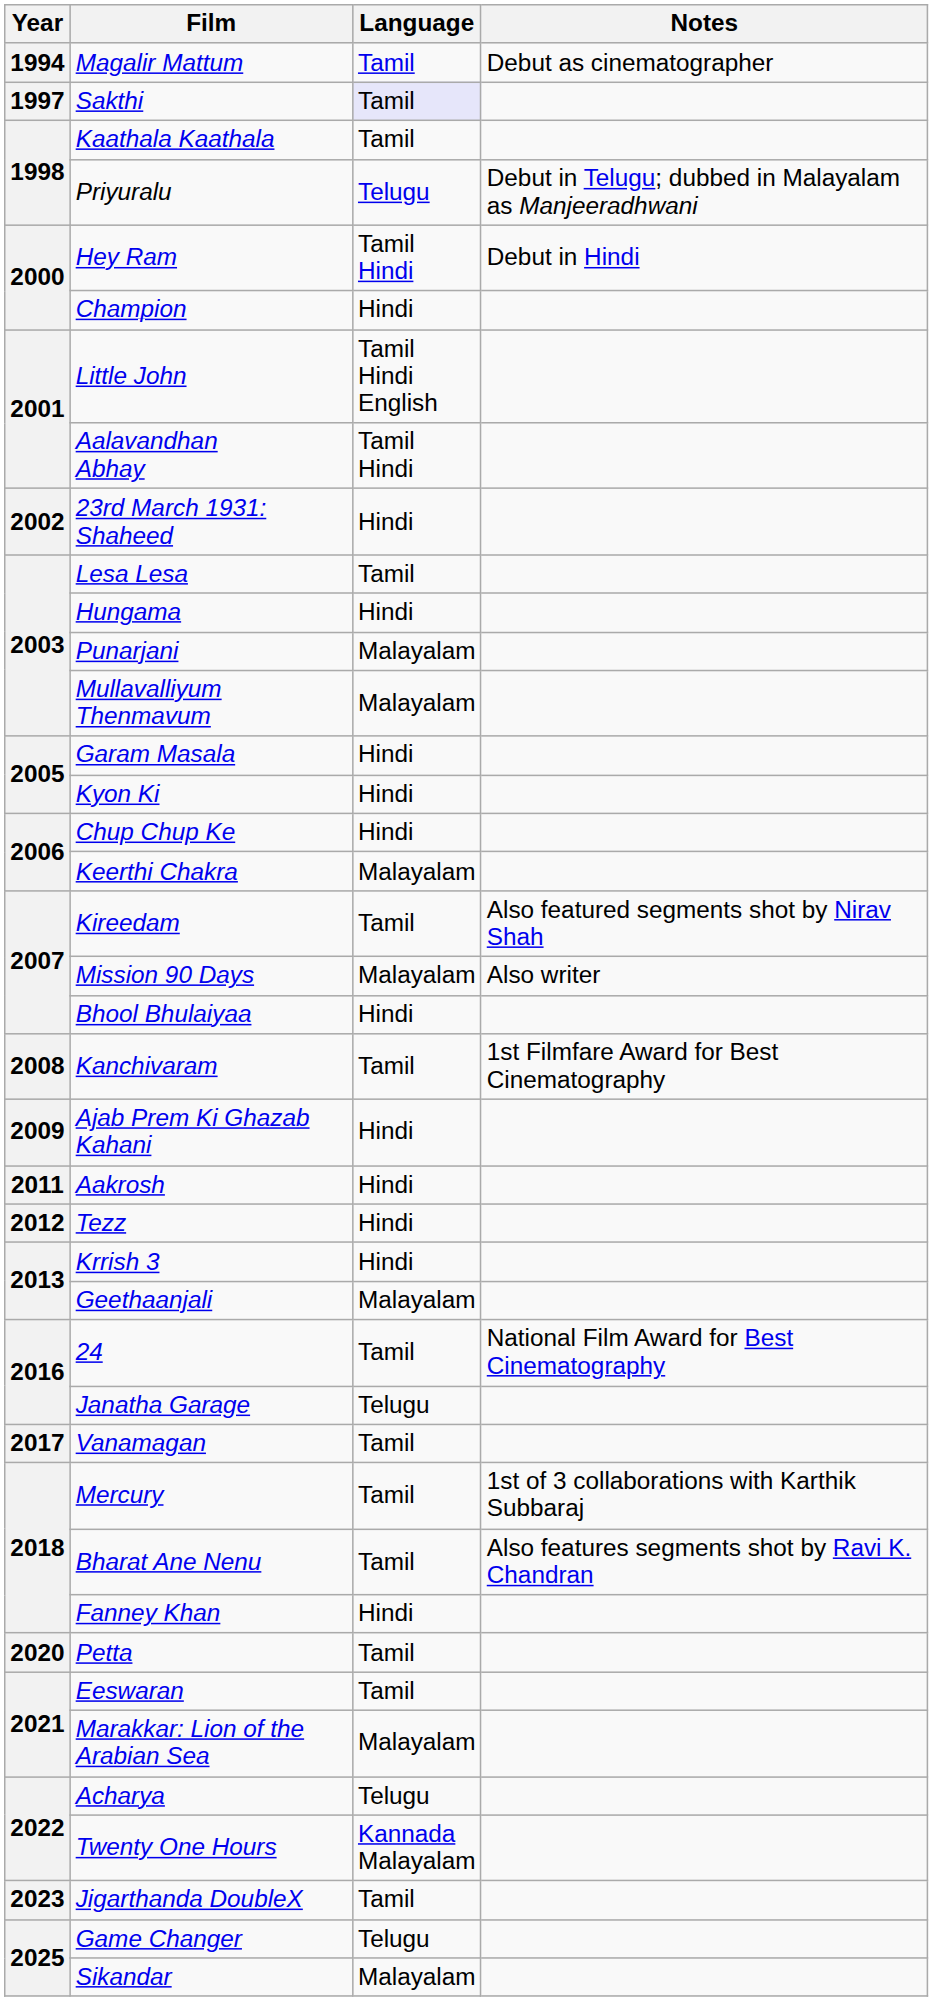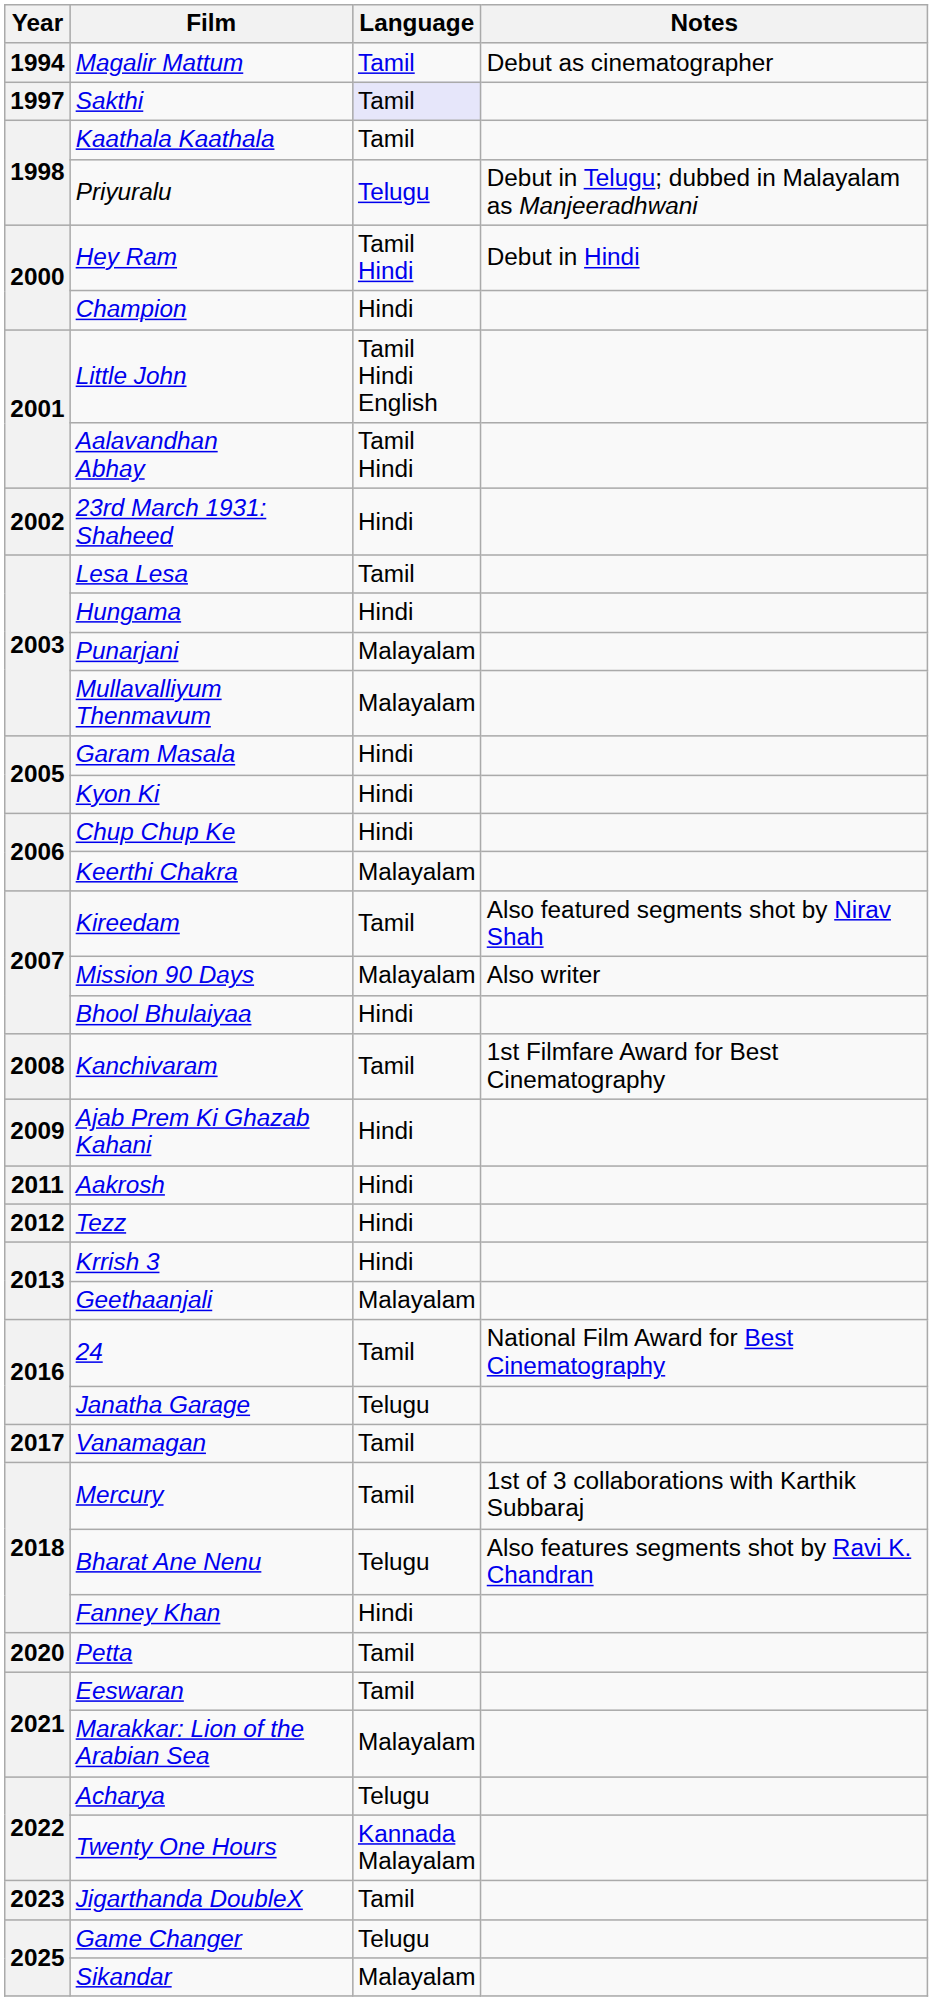Bharat Ane Nenu | Language: Tamil -> Telugu
